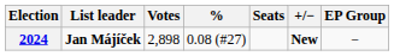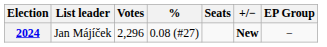2024 | List leader: bold -> normal
2024 | Votes: 2,898 -> 2,296
